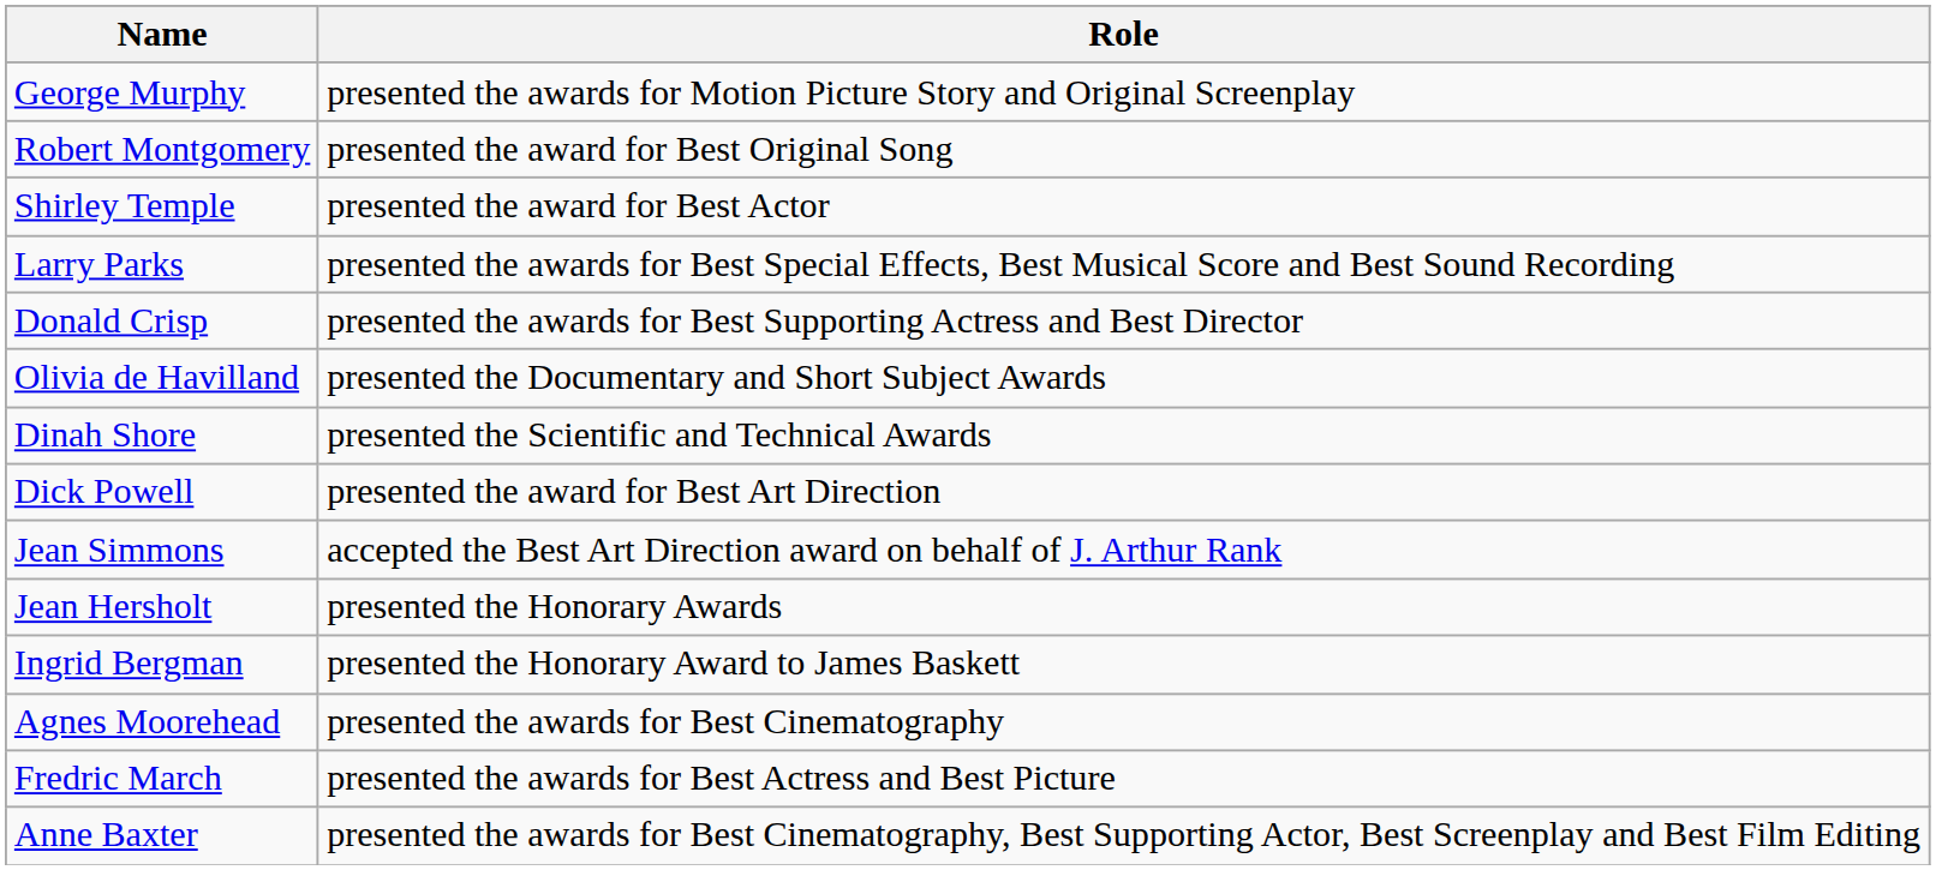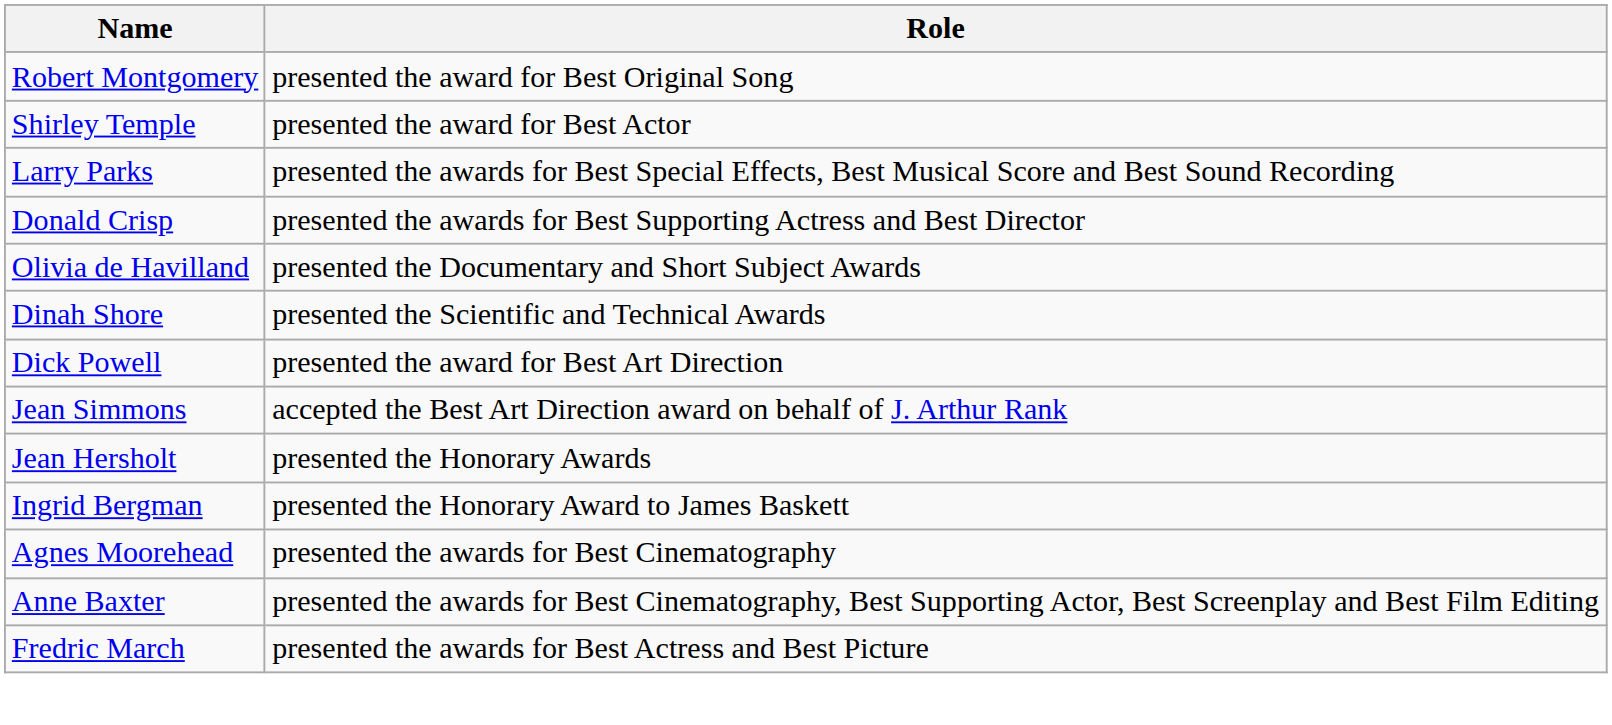- row: George Murphy | presented the awards for Motion Picture Story and Original Screenplay
rows swapped: Anne Baxter <-> Fredric March
